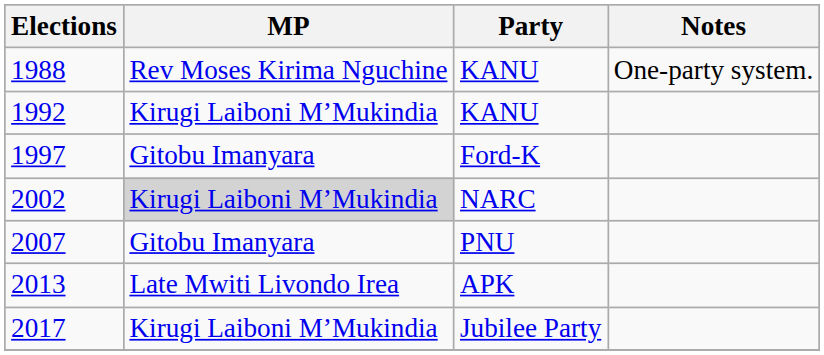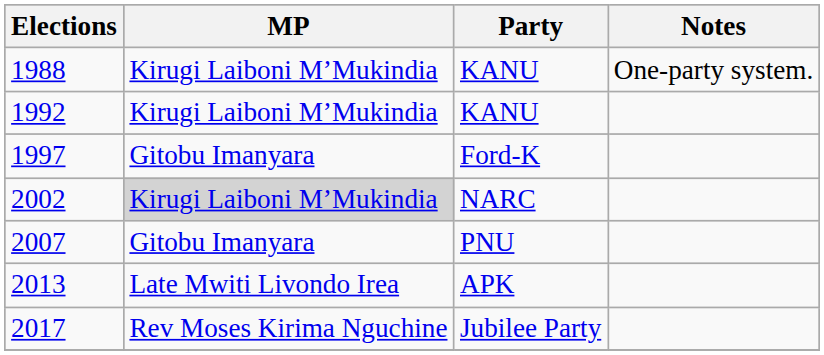1988 | MP: Rev Moses Kirima Nguchine -> Kirugi Laiboni M’Mukindia
2017 | MP: Kirugi Laiboni M’Mukindia -> Rev Moses Kirima Nguchine
